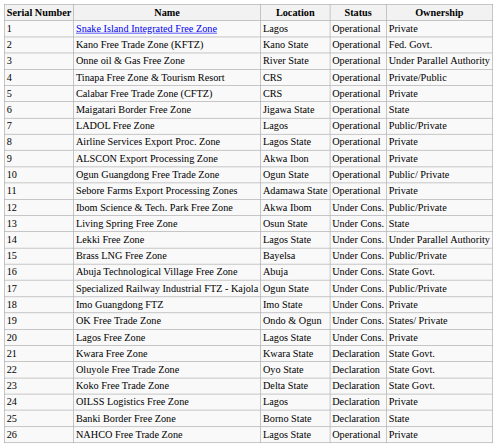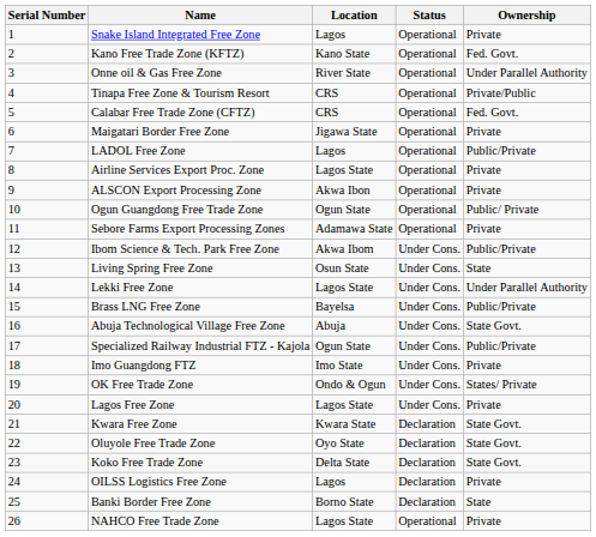Calabar Free Trade Zone (CFTZ) | Ownership: Private -> Fed. Govt.
Maigatari Border Free Zone | Ownership: State -> Private
